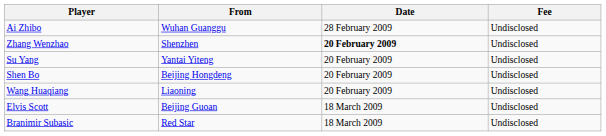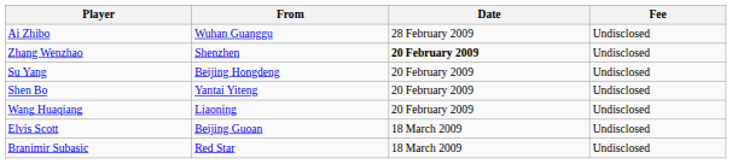Su Yang | From: Yantai Yiteng -> Beijing Hongdeng
Shen Bo | From: Beijing Hongdeng -> Yantai Yiteng
